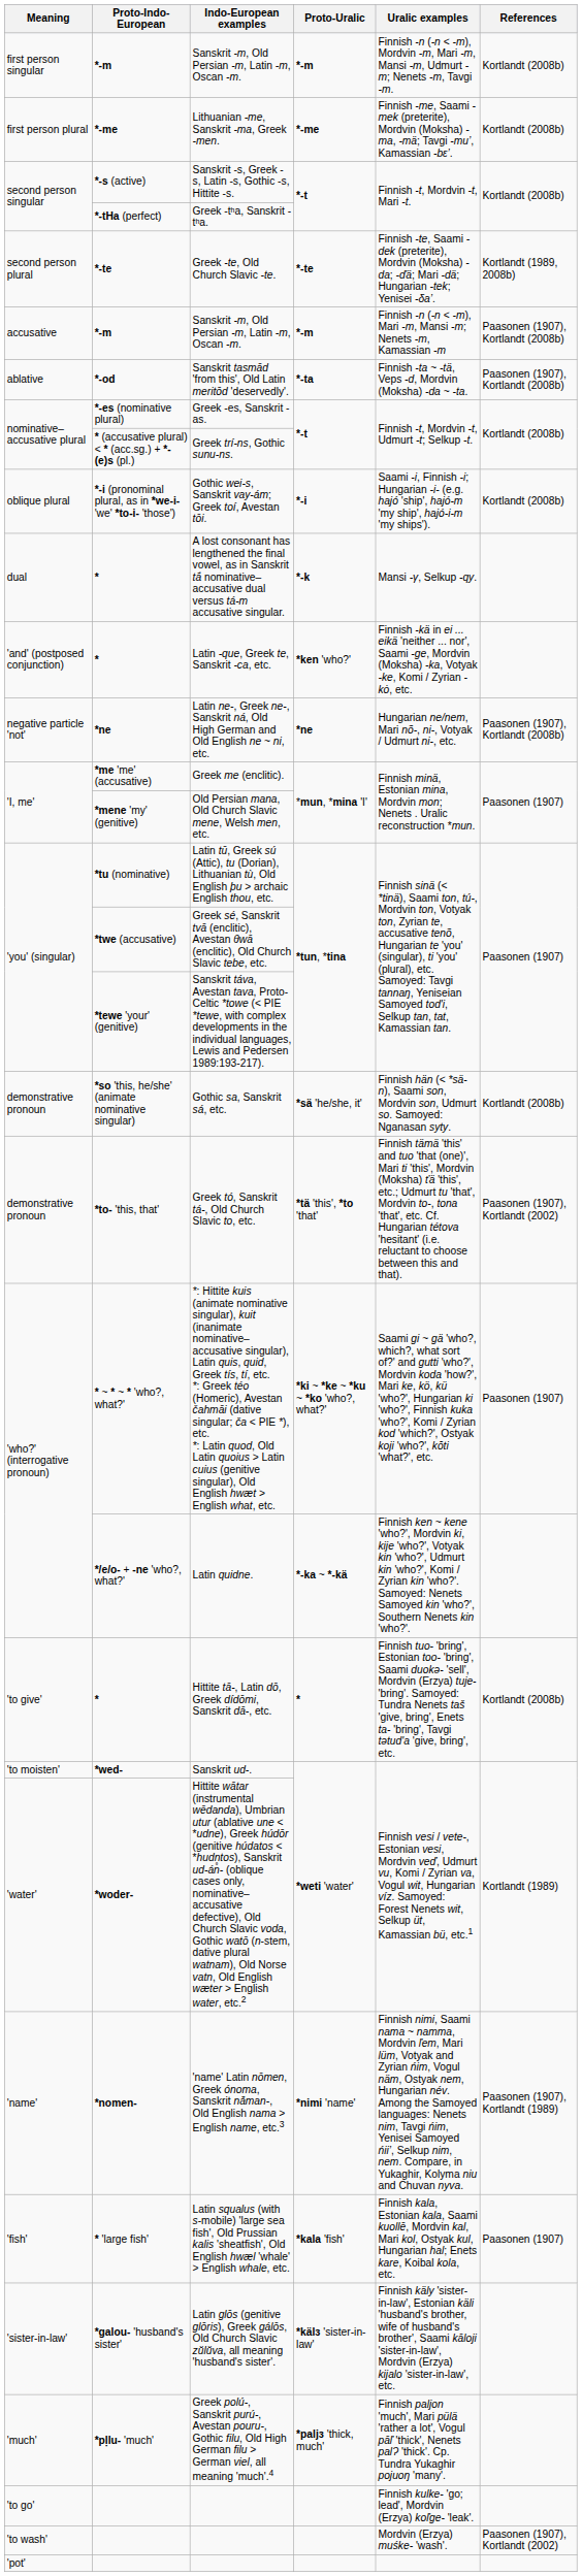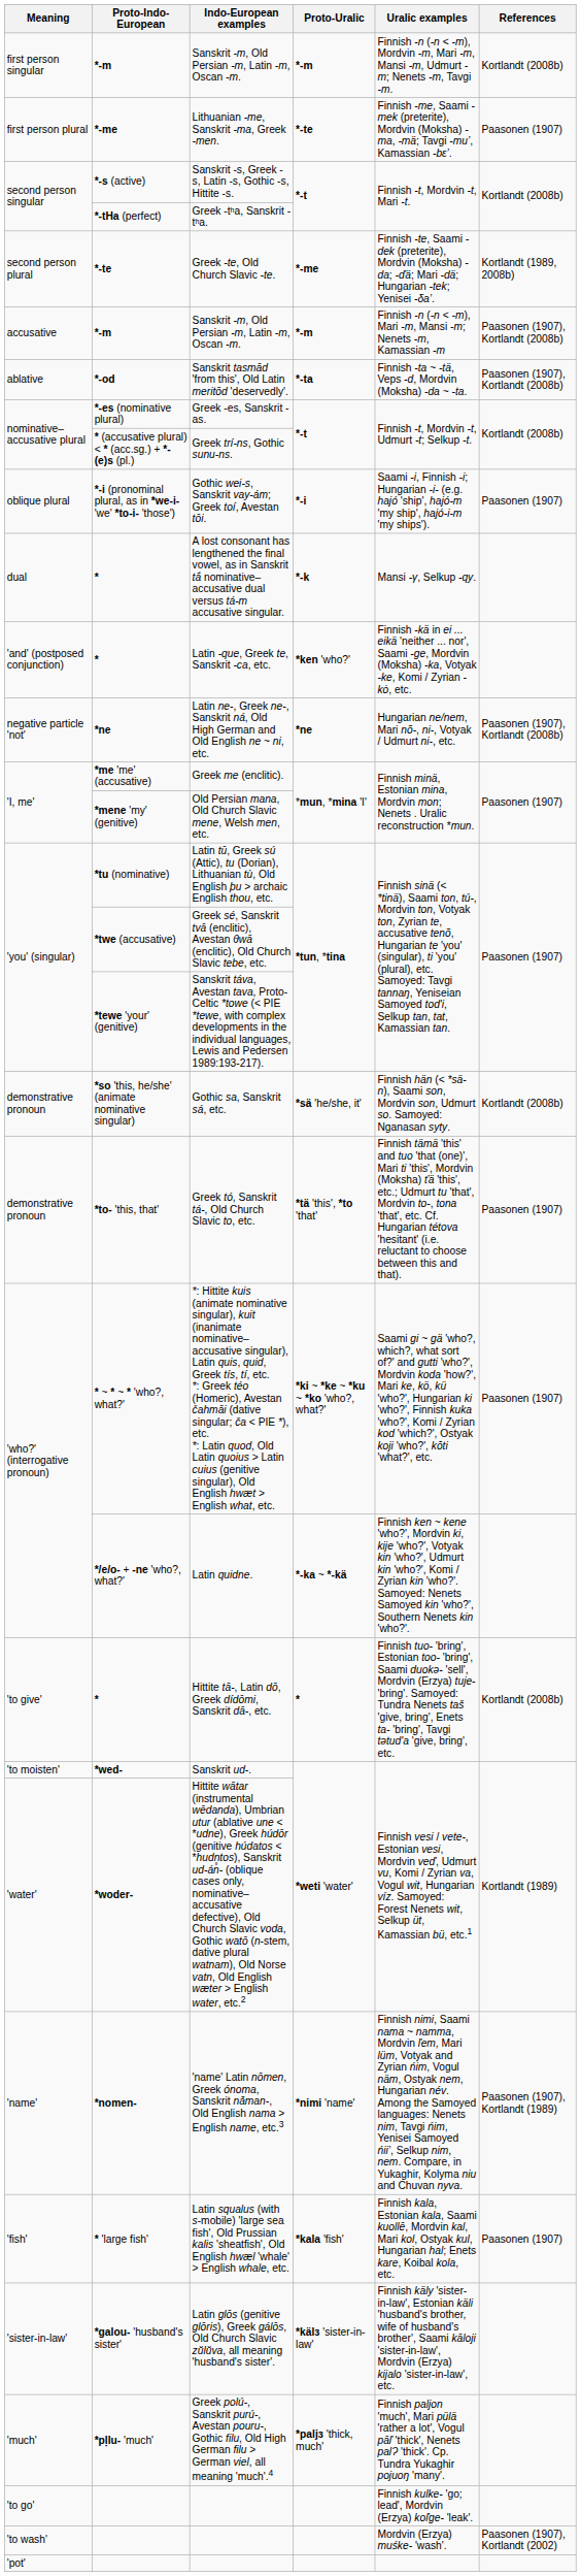Lithuanian -me, Sanskrit -ma, Greek -men. | Proto-Uralic: *-me -> *-te
Lithuanian -me, Sanskrit -ma, Greek -men. | References: Kortlandt (2008b) -> Paasonen (1907)
Greek -te, Old Church Slavic -te. | Proto-Uralic: *-te -> *-me
Gothic wei-s, Sanskrit vay-ám; Greek toí, Avestan tōi. | References: Kortlandt (2008b) -> Paasonen (1907)
Greek tó, Sanskrit tá-, Old Church Slavic to, etc. | References: Paasonen (1907), Kortlandt (2002) -> Paasonen (1907)
